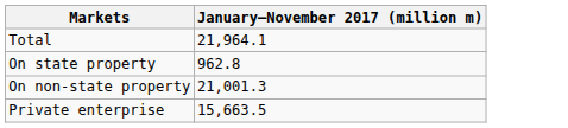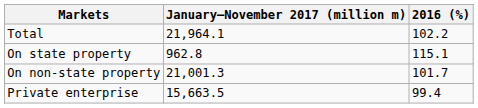+ column: 2016 (%) | 102.2 | 115.1 | 101.7 | 99.4
